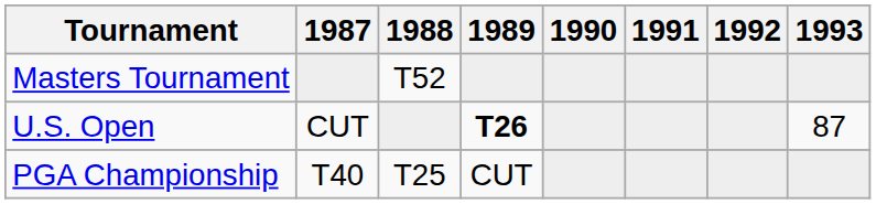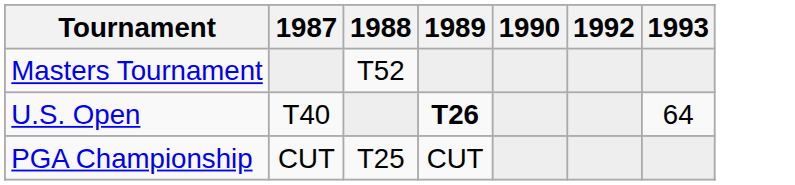- column: 1991
U.S. Open | 1987: CUT -> T40
U.S. Open | 1993: 87 -> 64
PGA Championship | 1987: T40 -> CUT
